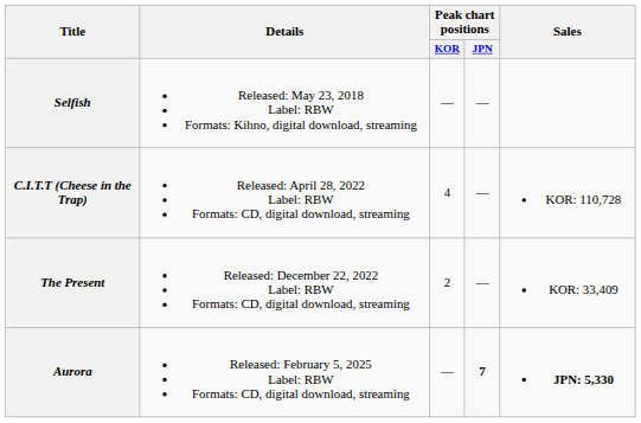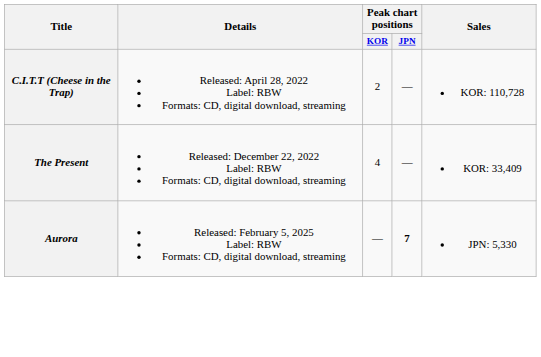- row: Selfish | Released: May 23, 2018 Label: RBW Formats: Kihno, digital download, streaming | — | —
C.I.T.T (Cheese in the Trap) | Peak chart positions / KOR: 4 -> 2
The Present | Peak chart positions / KOR: 2 -> 4
Aurora | Sales: bold -> normal
